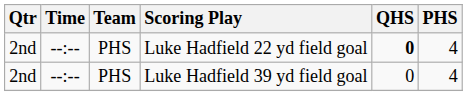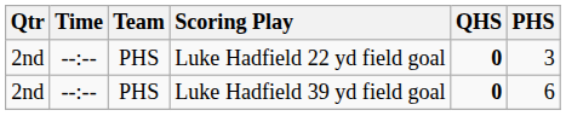Luke Hadfield 22 yd field goal | PHS: 4 -> 3
Luke Hadfield 39 yd field goal | QHS: normal -> bold
Luke Hadfield 39 yd field goal | PHS: 4 -> 6
